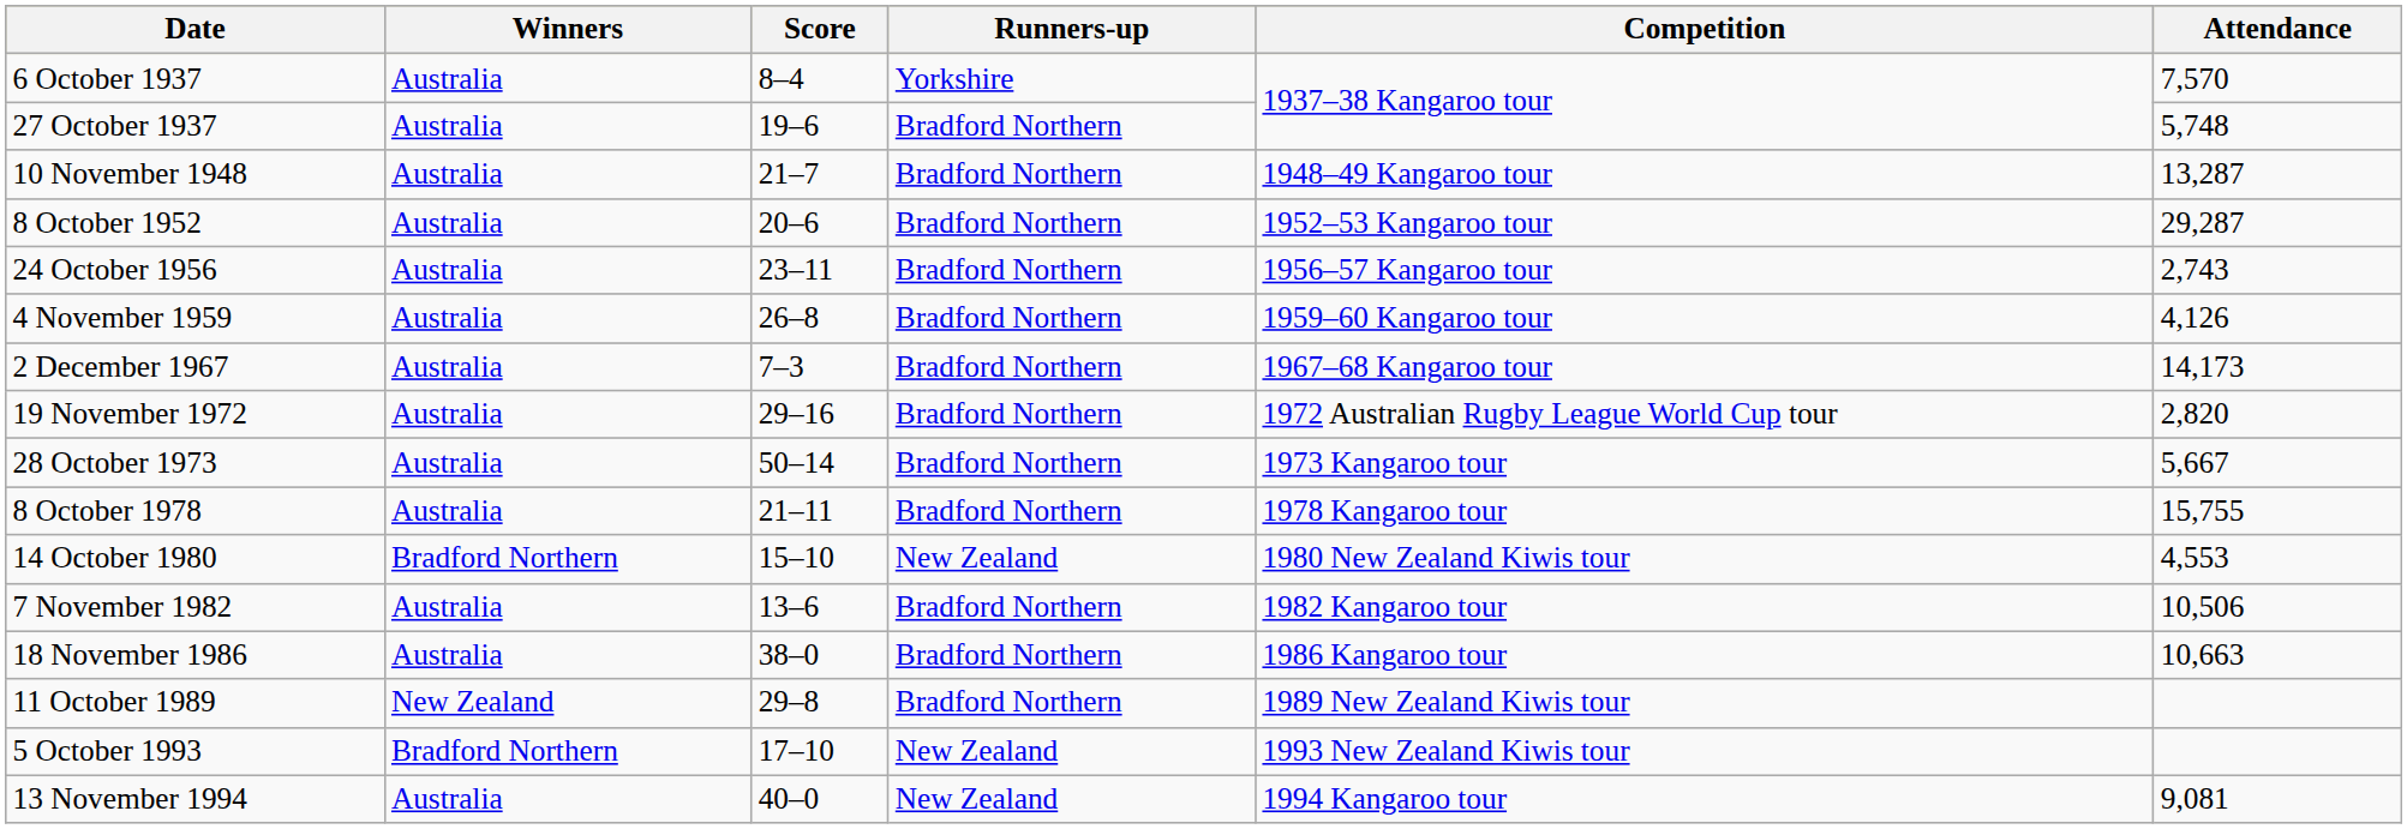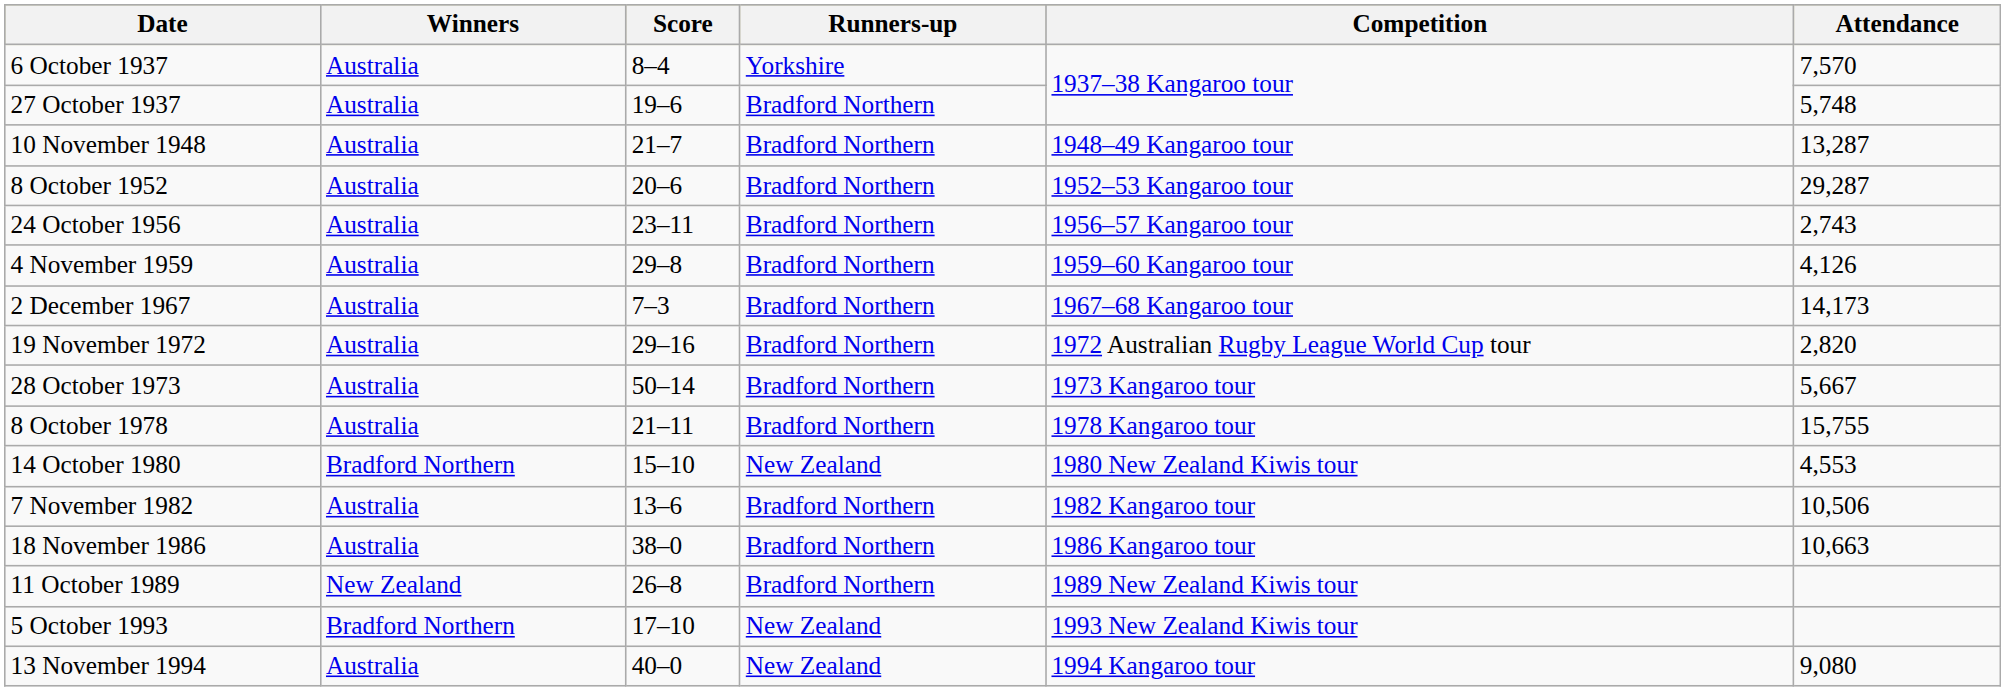4 November 1959 | Score: 26–8 -> 29–8
11 October 1989 | Score: 29–8 -> 26–8
13 November 1994 | Attendance: 9,081 -> 9,080
